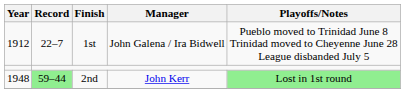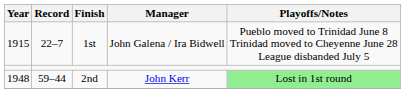1st | Year: 1912 -> 1915
2nd | Record: lightgreen background -> no background
